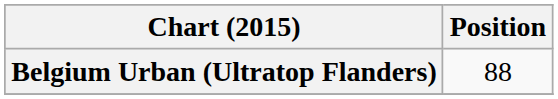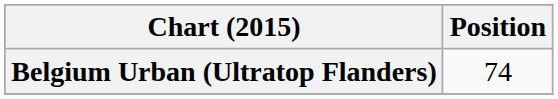Belgium Urban (Ultratop Flanders) | Position: 88 -> 74
